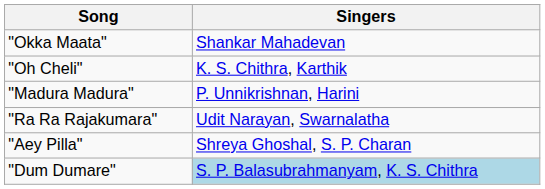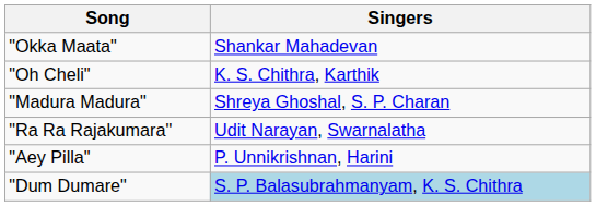"Madura Madura" | Singers: P. Unnikrishnan, Harini -> Shreya Ghoshal, S. P. Charan
"Aey Pilla" | Singers: Shreya Ghoshal, S. P. Charan -> P. Unnikrishnan, Harini
